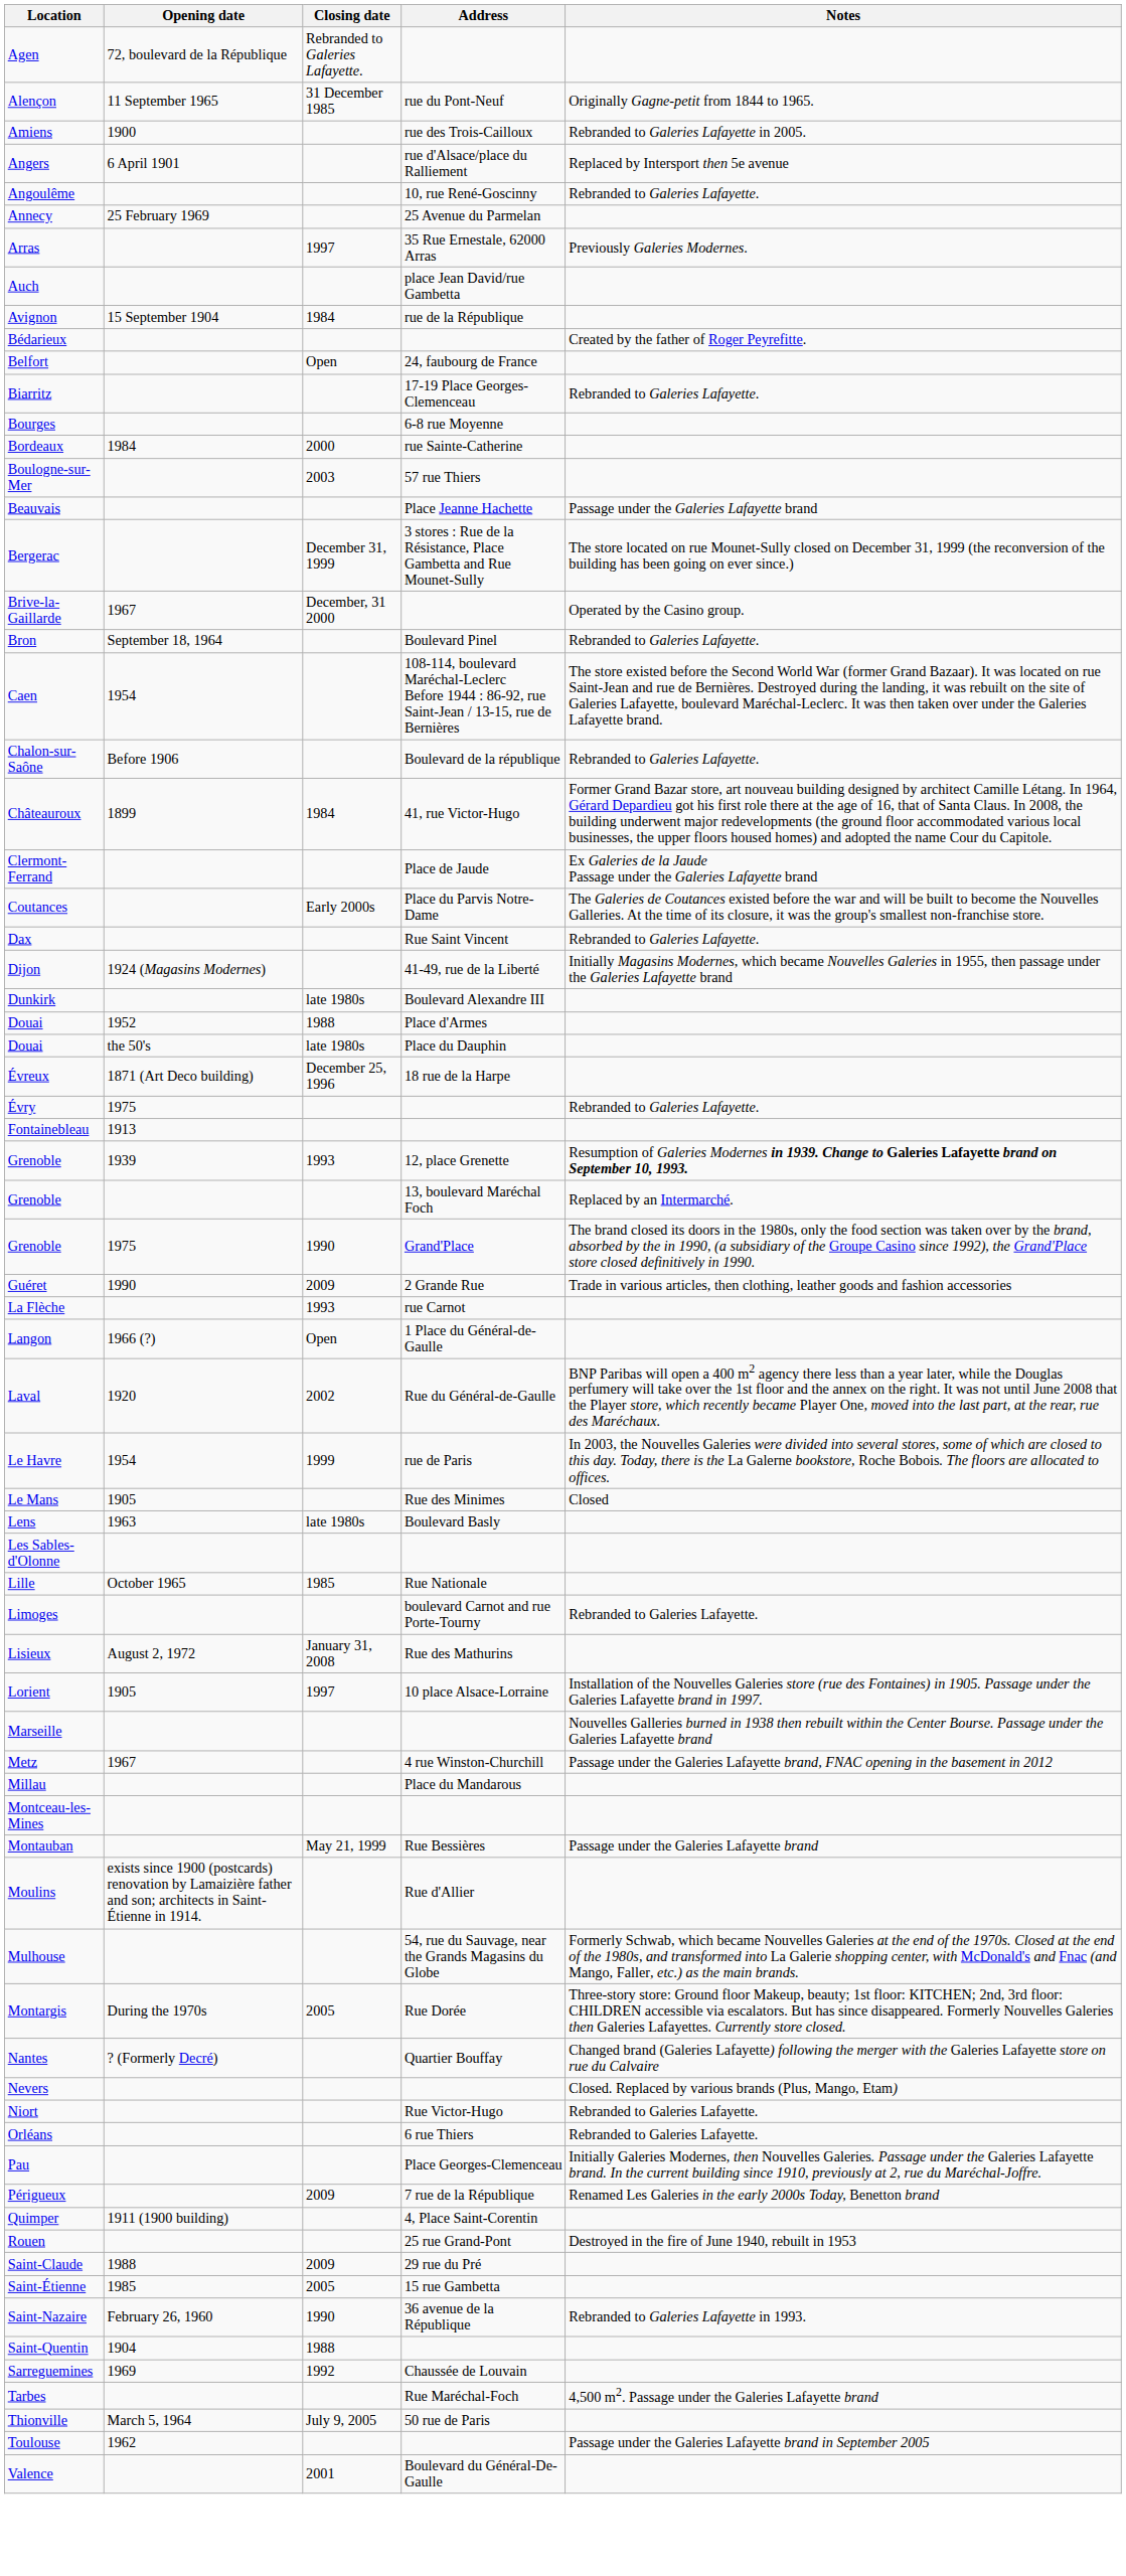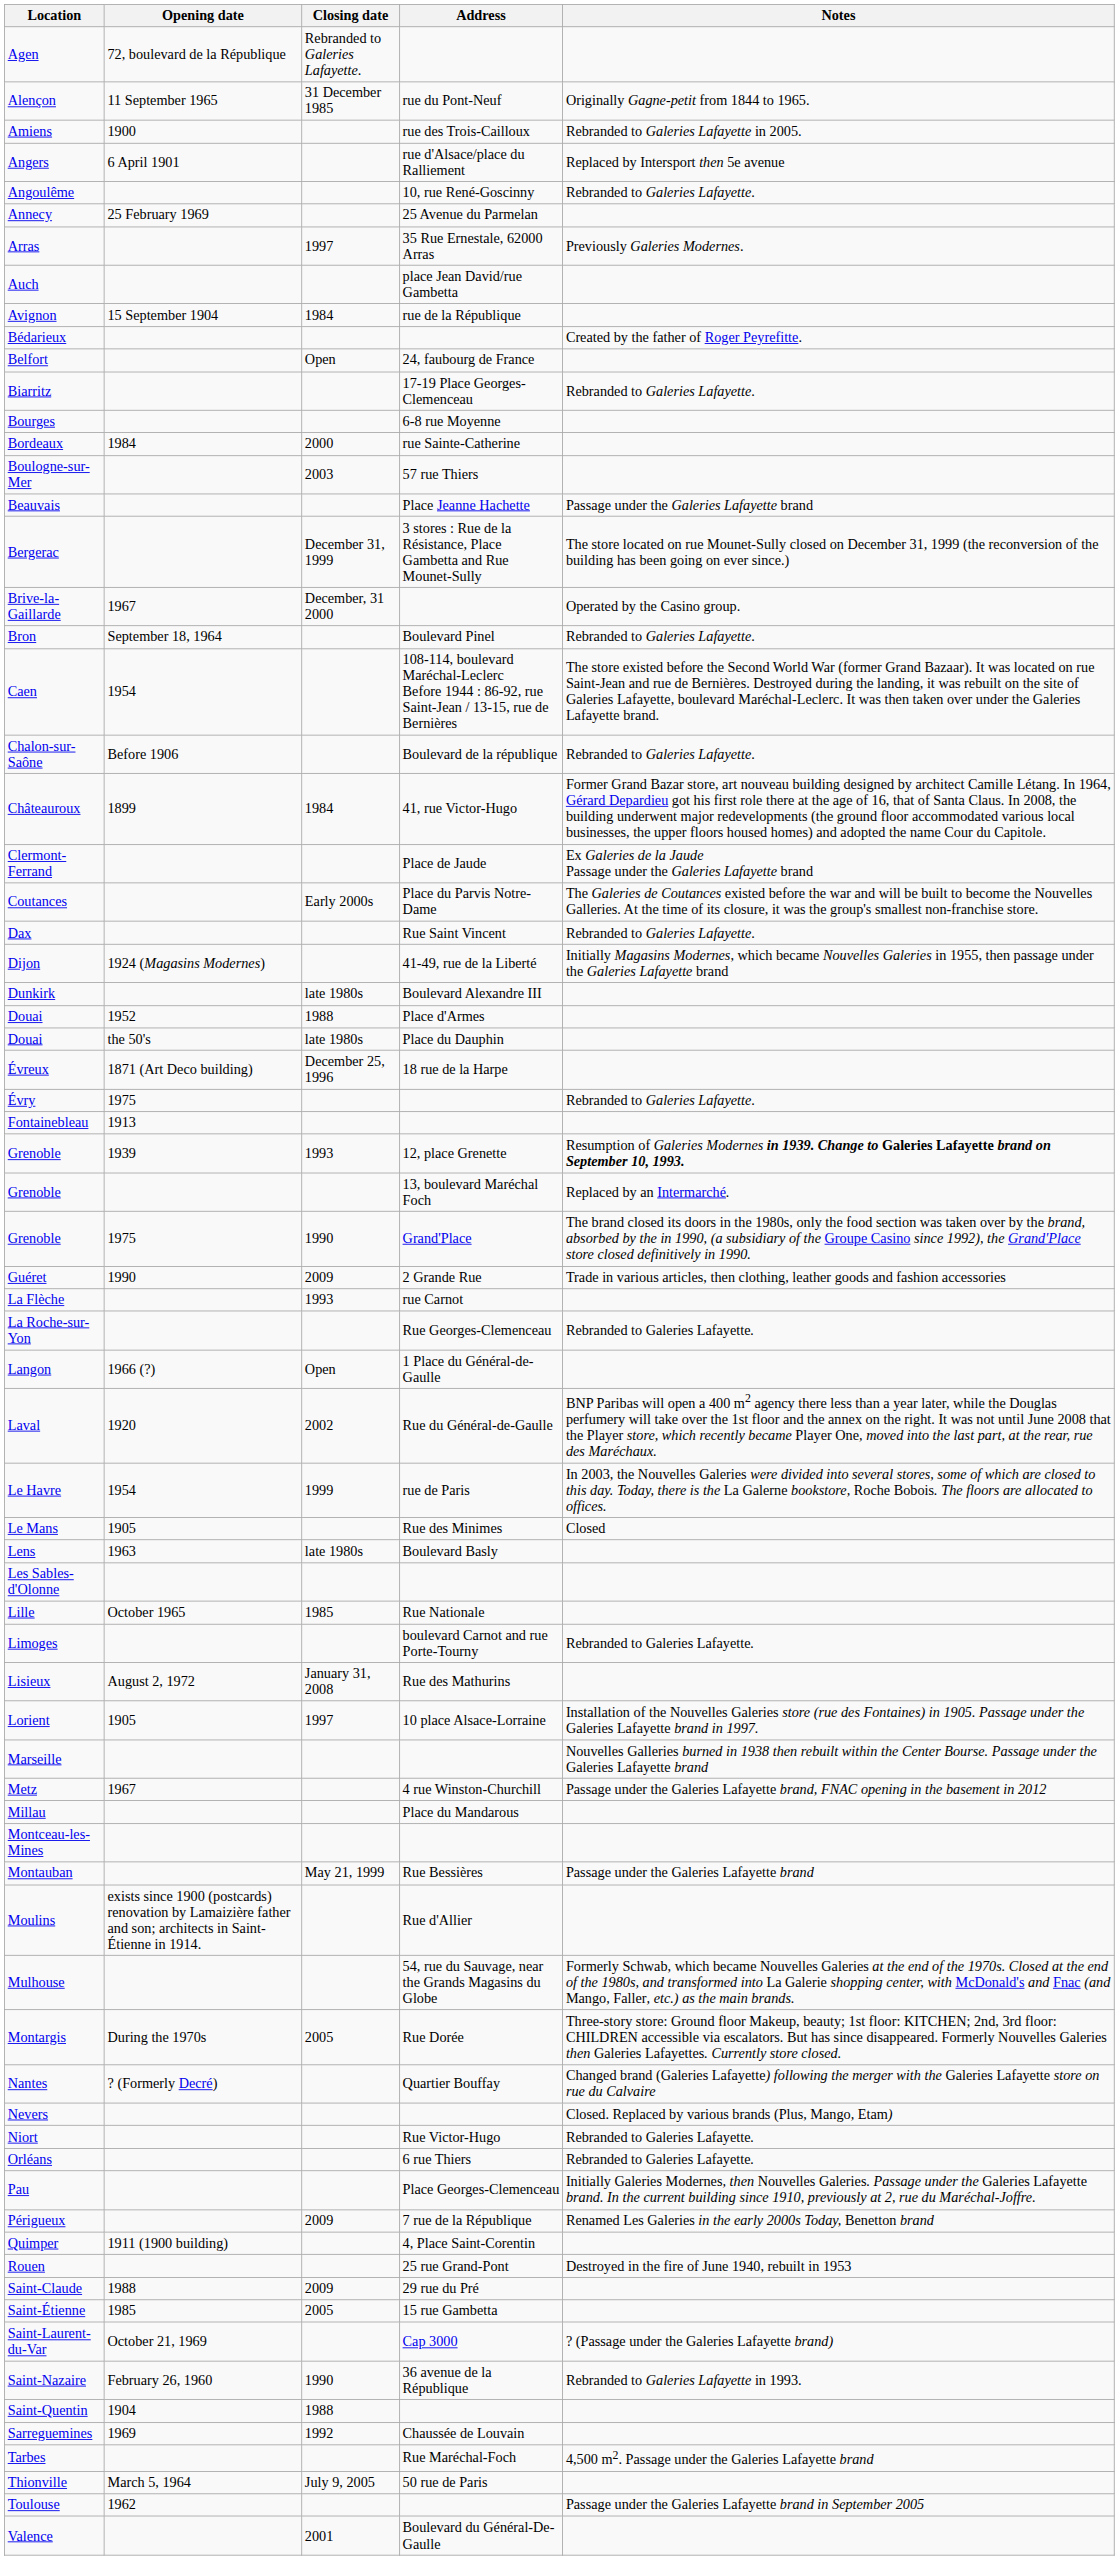+ row: La Roche-sur-Yon | Rue Georges-Clemenceau | Rebranded to Galeries Lafayette.
+ row: Saint-Laurent-du-Var | October 21, 1969 | Cap 3000 | ? (Passage under the Galeries Lafayette brand)
